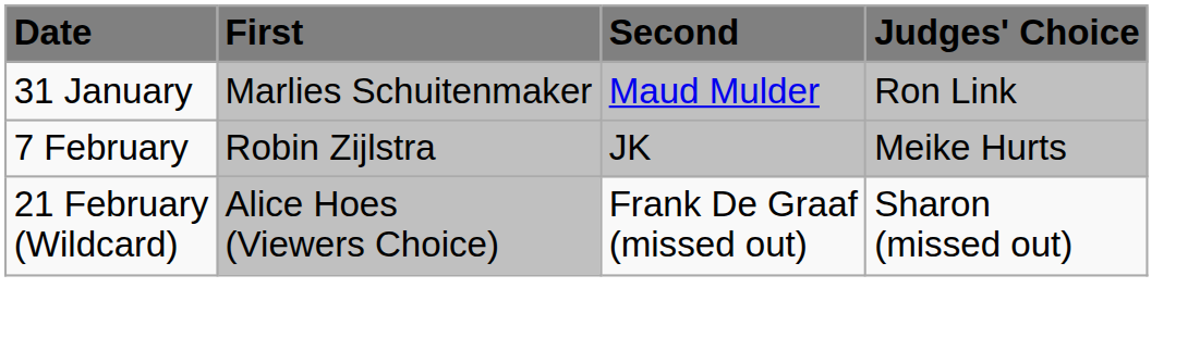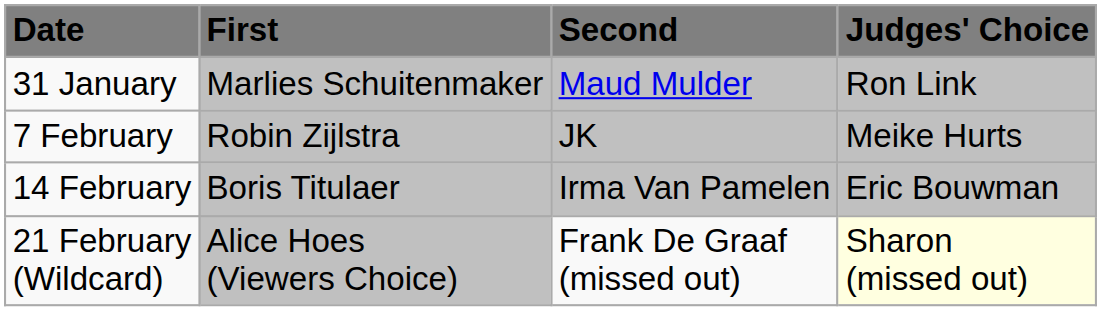+ row: 14 February | Boris Titulaer | Irma Van Pamelen | Eric Bouwman
21 February (Wildcard) | Judges' Choice: no background -> lightyellow background
